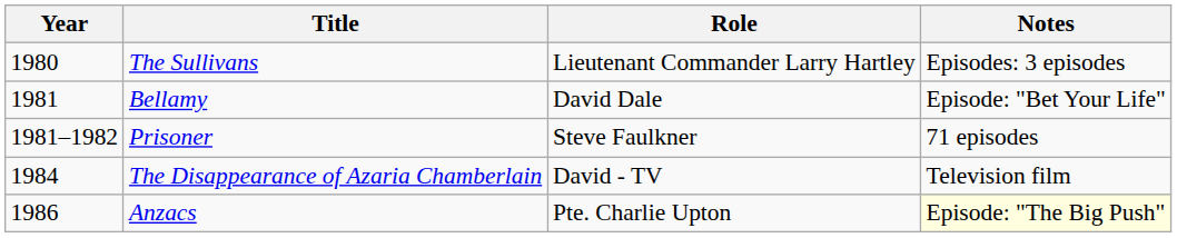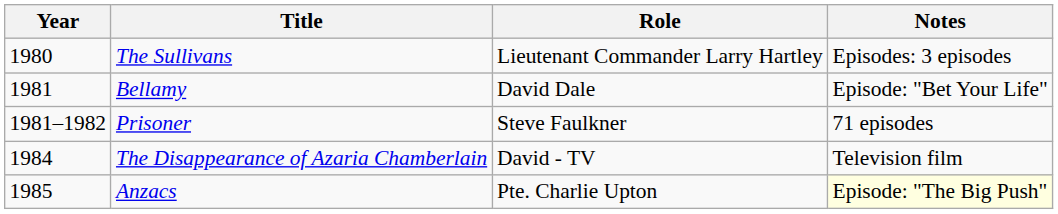Anzacs | Year: 1986 -> 1985
